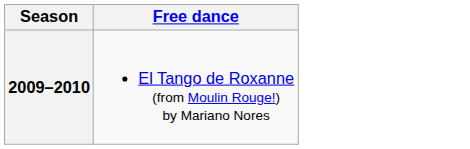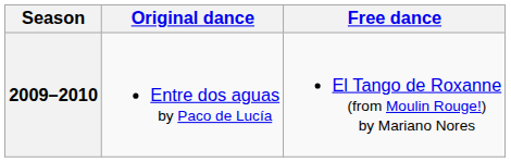+ column: Original dance | Entre dos aguas by Paco de Lucía
